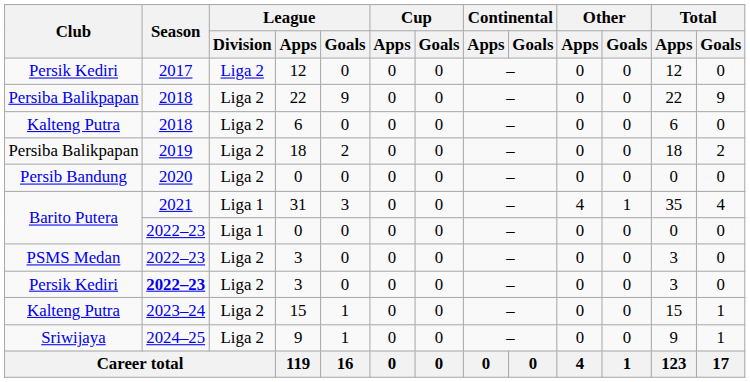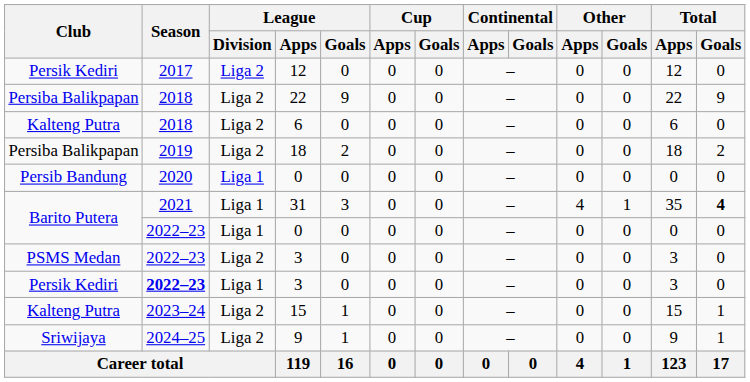Persib Bandung / 0 | League / Division: Liga 2 -> Liga 1
31 | Total / Goals: normal -> bold
Persik Kediri / 3 | League / Division: Liga 2 -> Liga 1
